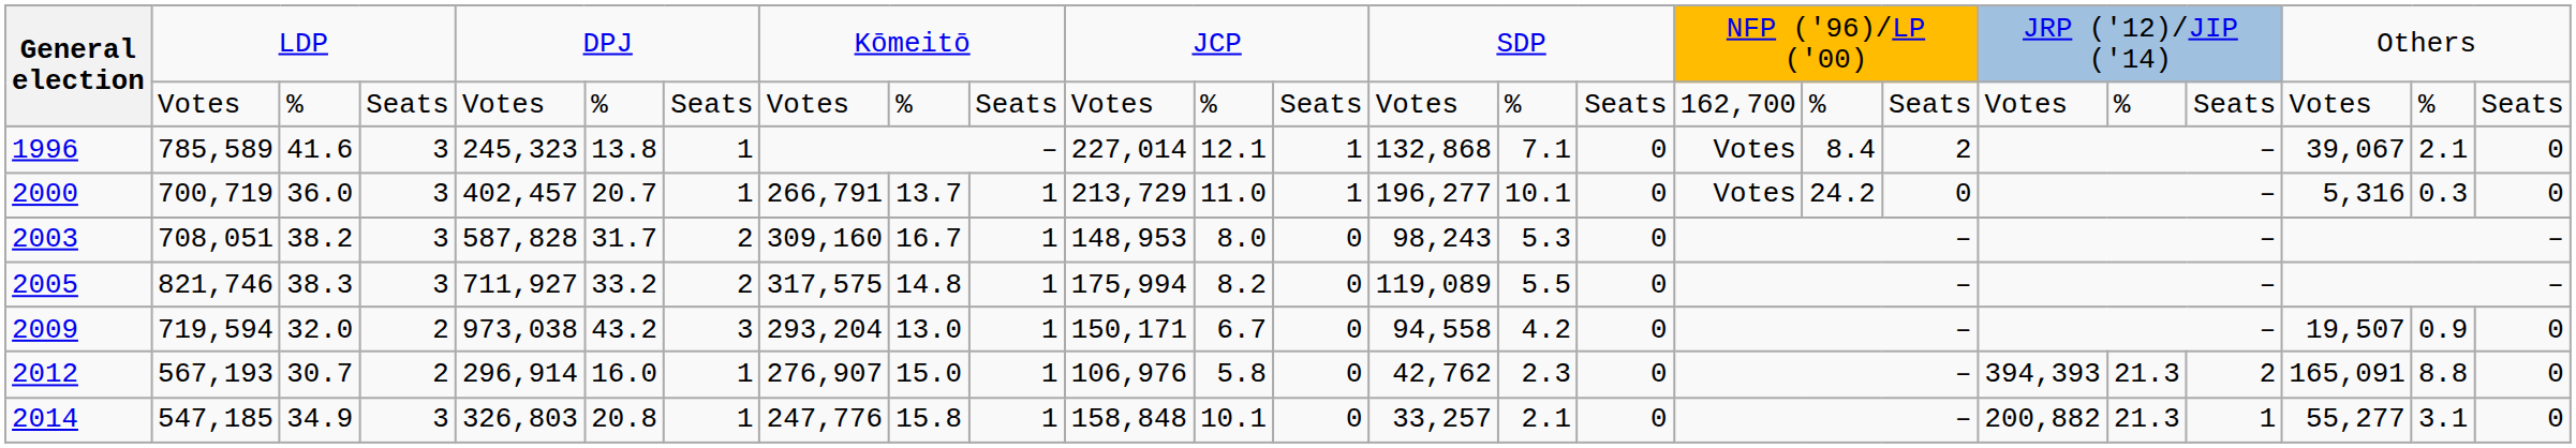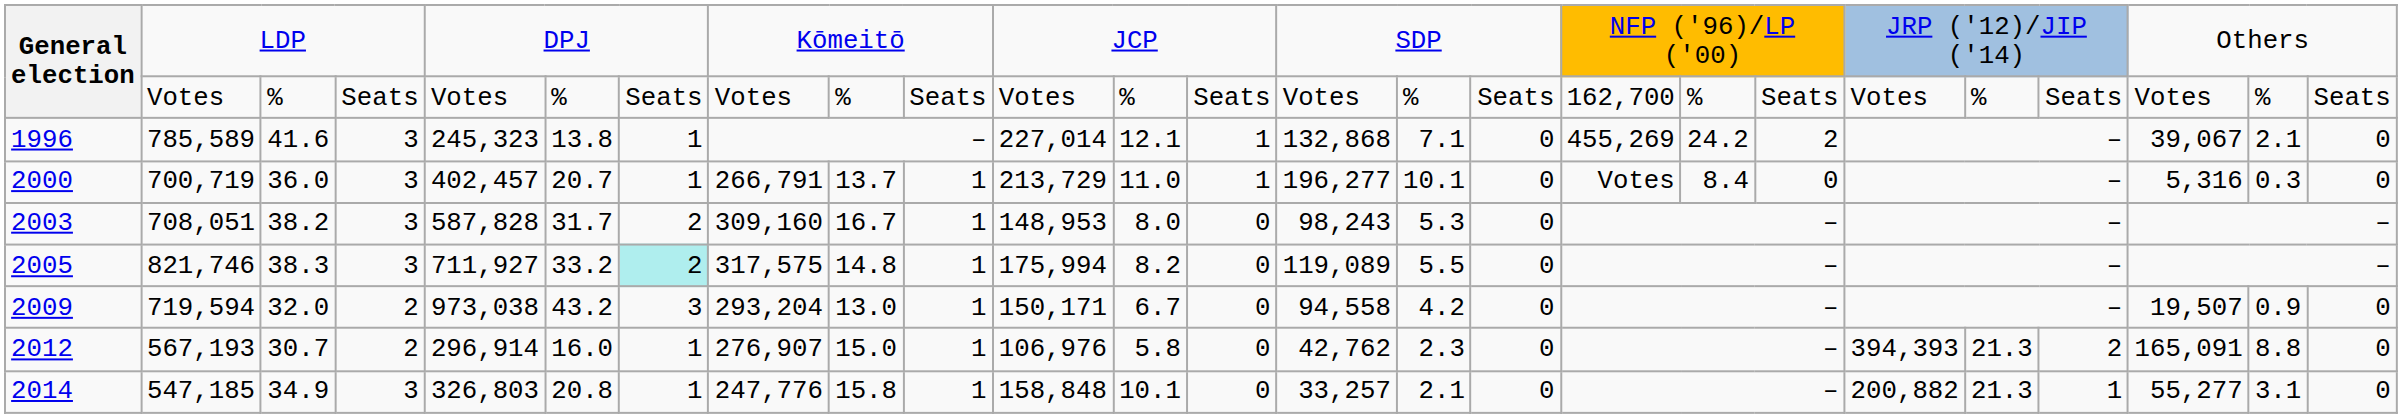1996 | column 17: Votes -> 455,269
1996 | column 18: 8.4 -> 24.2
2000 | column 18: 24.2 -> 8.4
2005 | column 7: no background -> paleturquoise background
